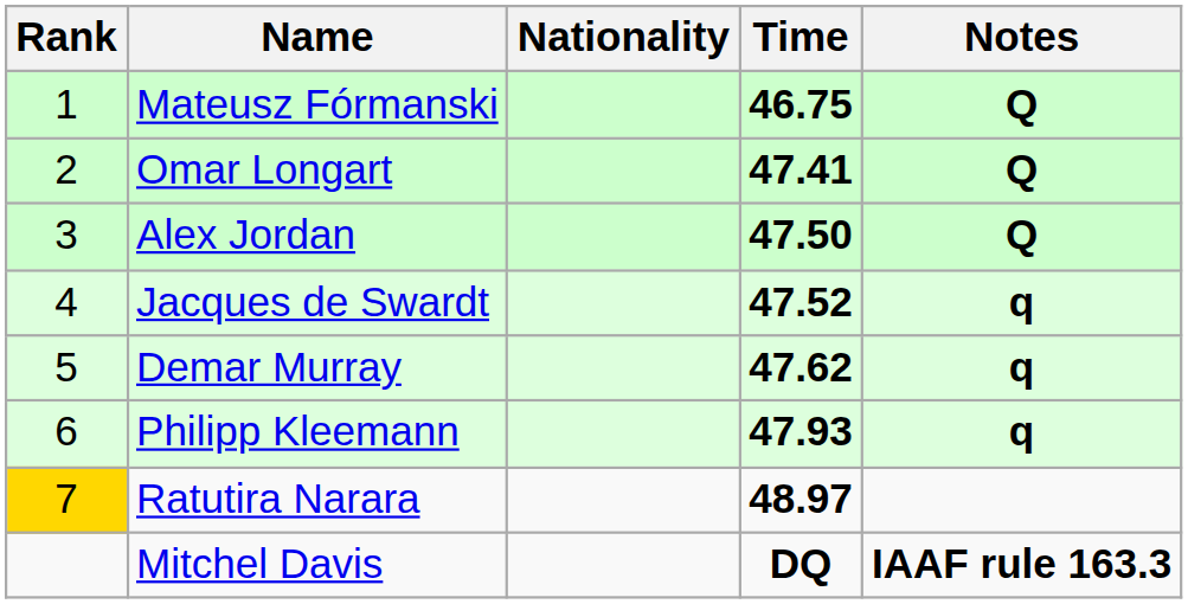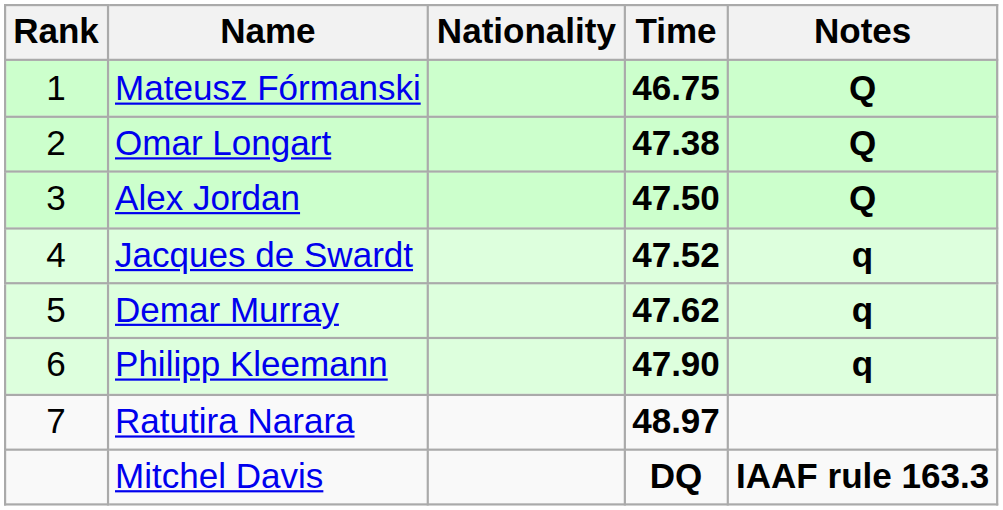Omar Longart | Time: 47.41 -> 47.38
Philipp Kleemann | Time: 47.93 -> 47.90
Ratutira Narara | Rank: gold background -> no background
